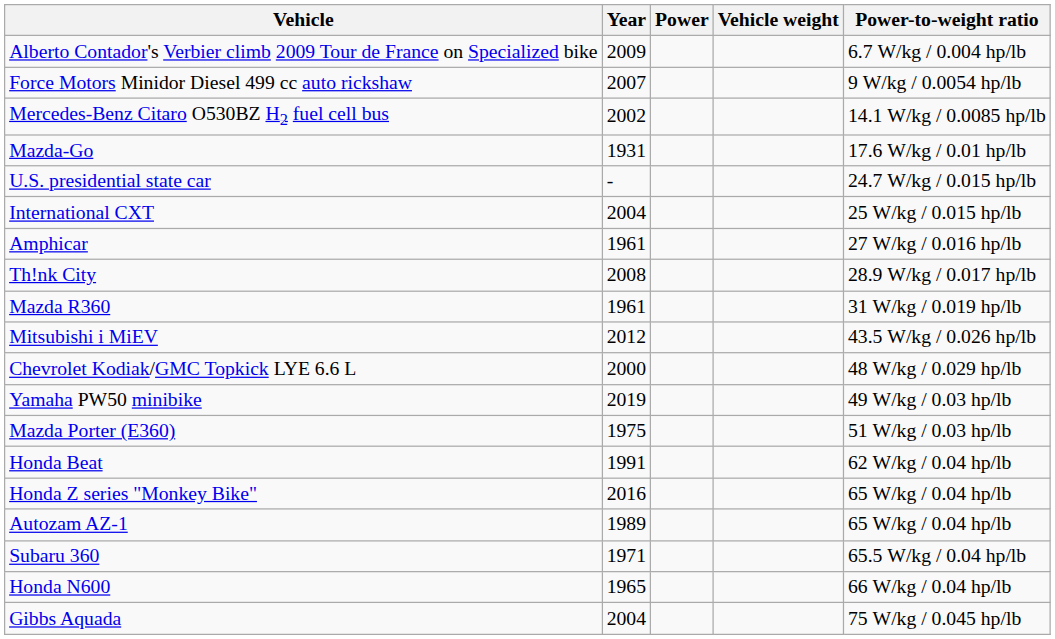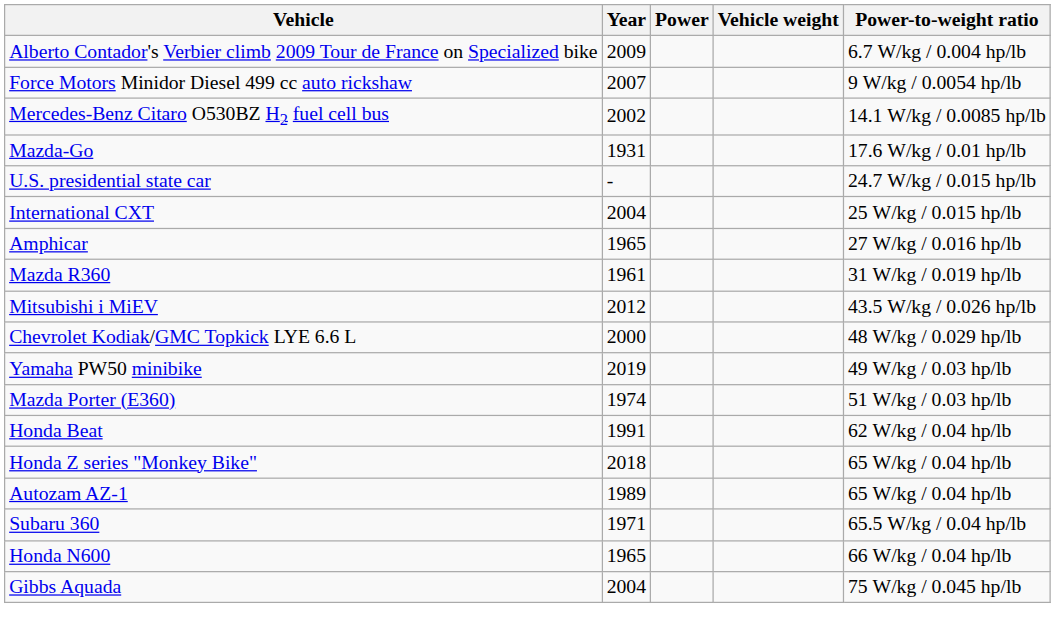Amphicar | Year: 1961 -> 1965
- row: Th!nk City | 2008 | 28.9 W/kg / 0.017 hp/lb
Mazda Porter (E360) | Year: 1975 -> 1974
Honda Z series "Monkey Bike" | Year: 2016 -> 2018
